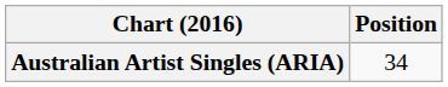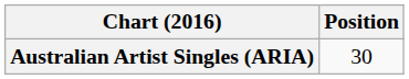Australian Artist Singles (ARIA) | Position: 34 -> 30
